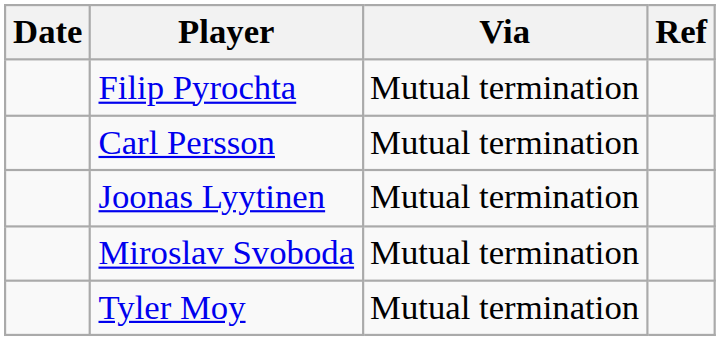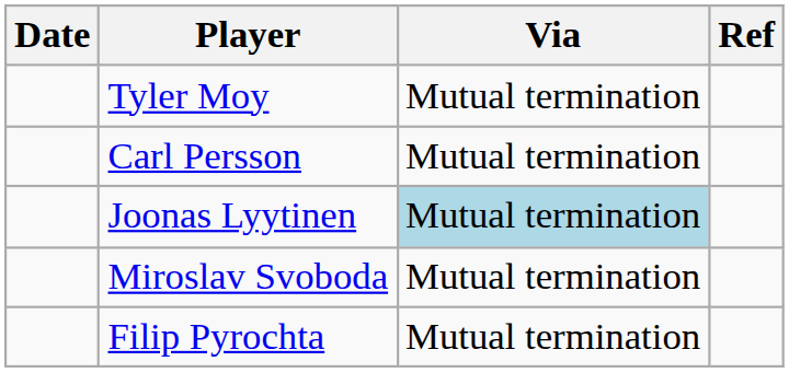rows swapped: Tyler Moy <-> Filip Pyrochta
Joonas Lyytinen | Via: no background -> lightblue background
